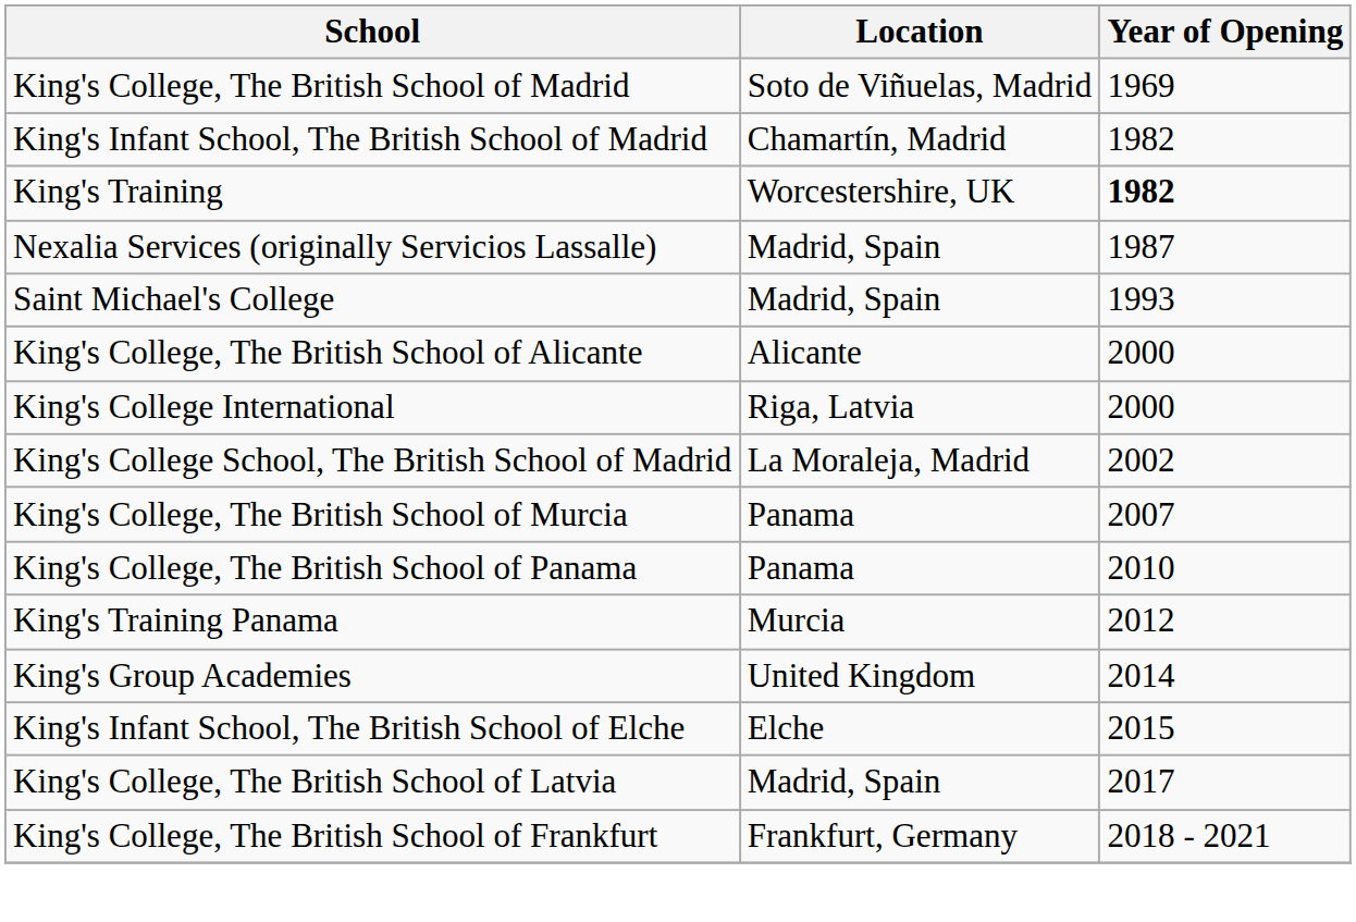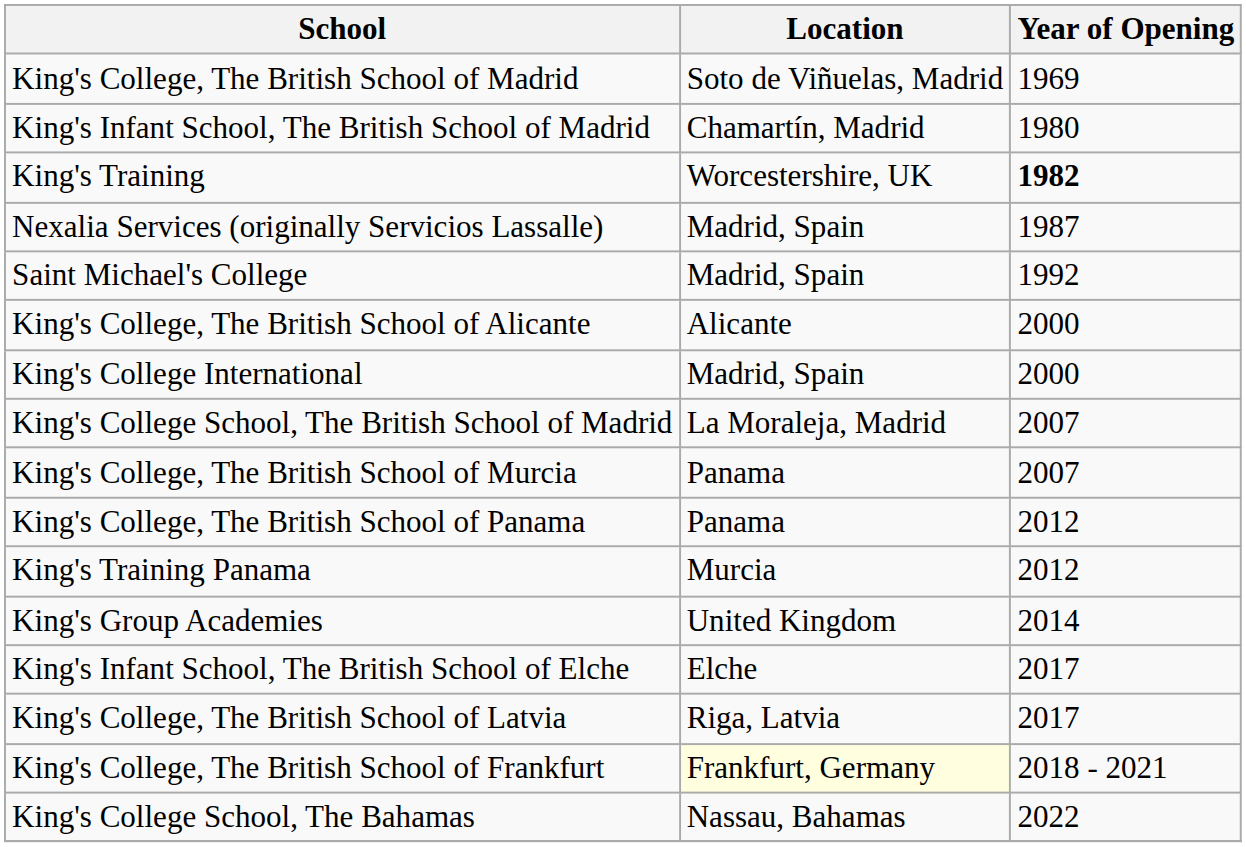King's Infant School, The British School of Madrid | Year of Opening: 1982 -> 1980
Saint Michael's College | Year of Opening: 1993 -> 1992
King's College International | Location: Riga, Latvia -> Madrid, Spain
King's College School, The British School of Madrid | Year of Opening: 2002 -> 2007
King's College, The British School of Panama | Year of Opening: 2010 -> 2012
King's Infant School, The British School of Elche | Year of Opening: 2015 -> 2017
King's College, The British School of Latvia | Location: Madrid, Spain -> Riga, Latvia
King's College, The British School of Frankfurt | Location: no background -> lightyellow background
+ row: King's College School, The Bahamas | Nassau, Bahamas | 2022
